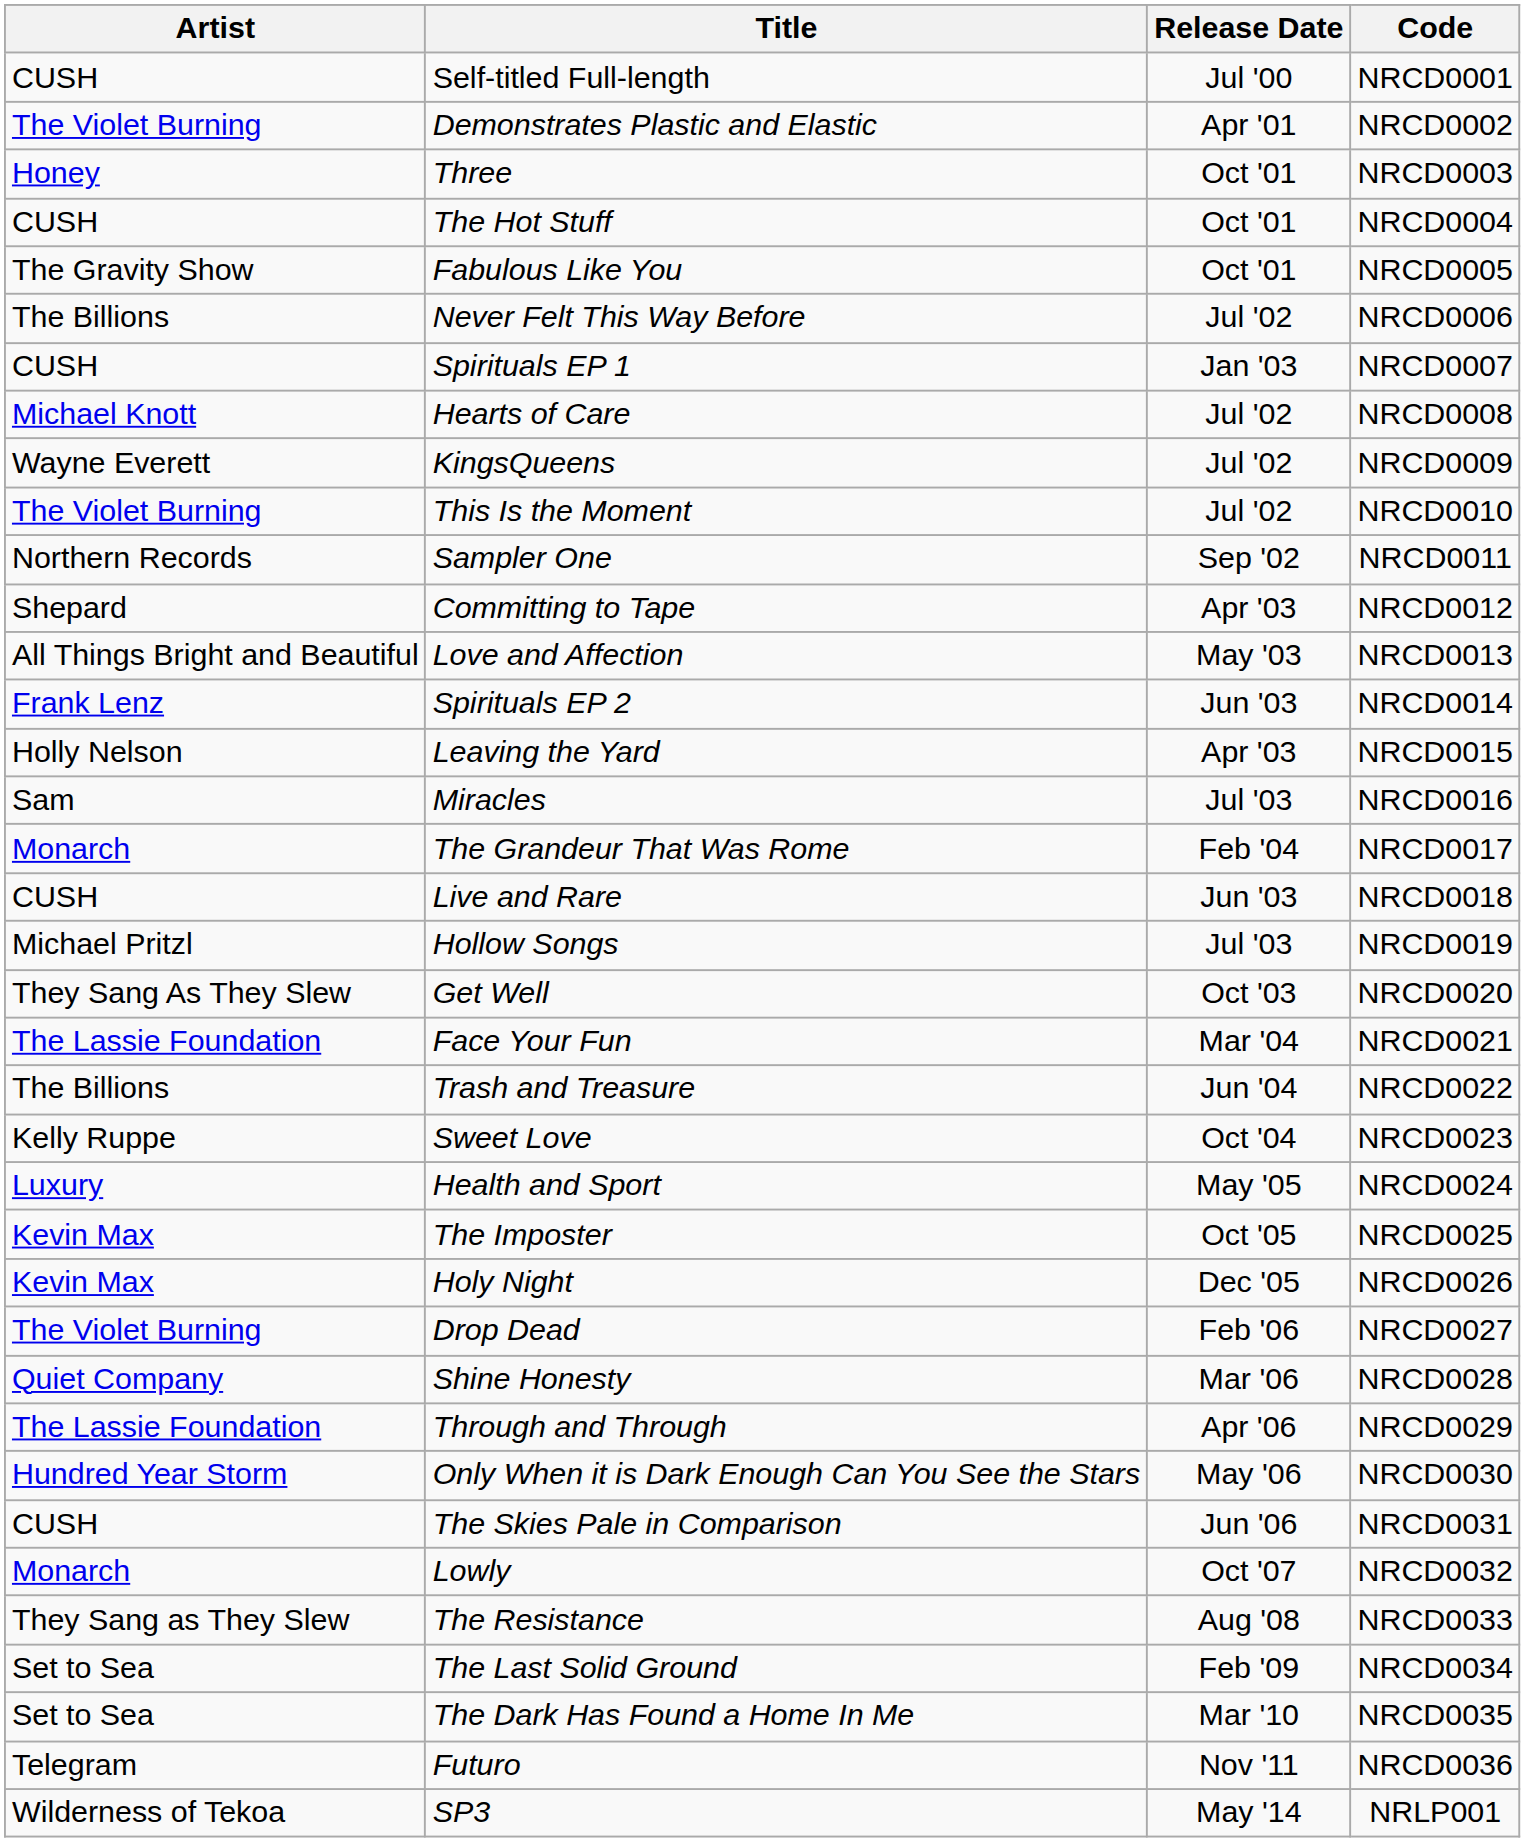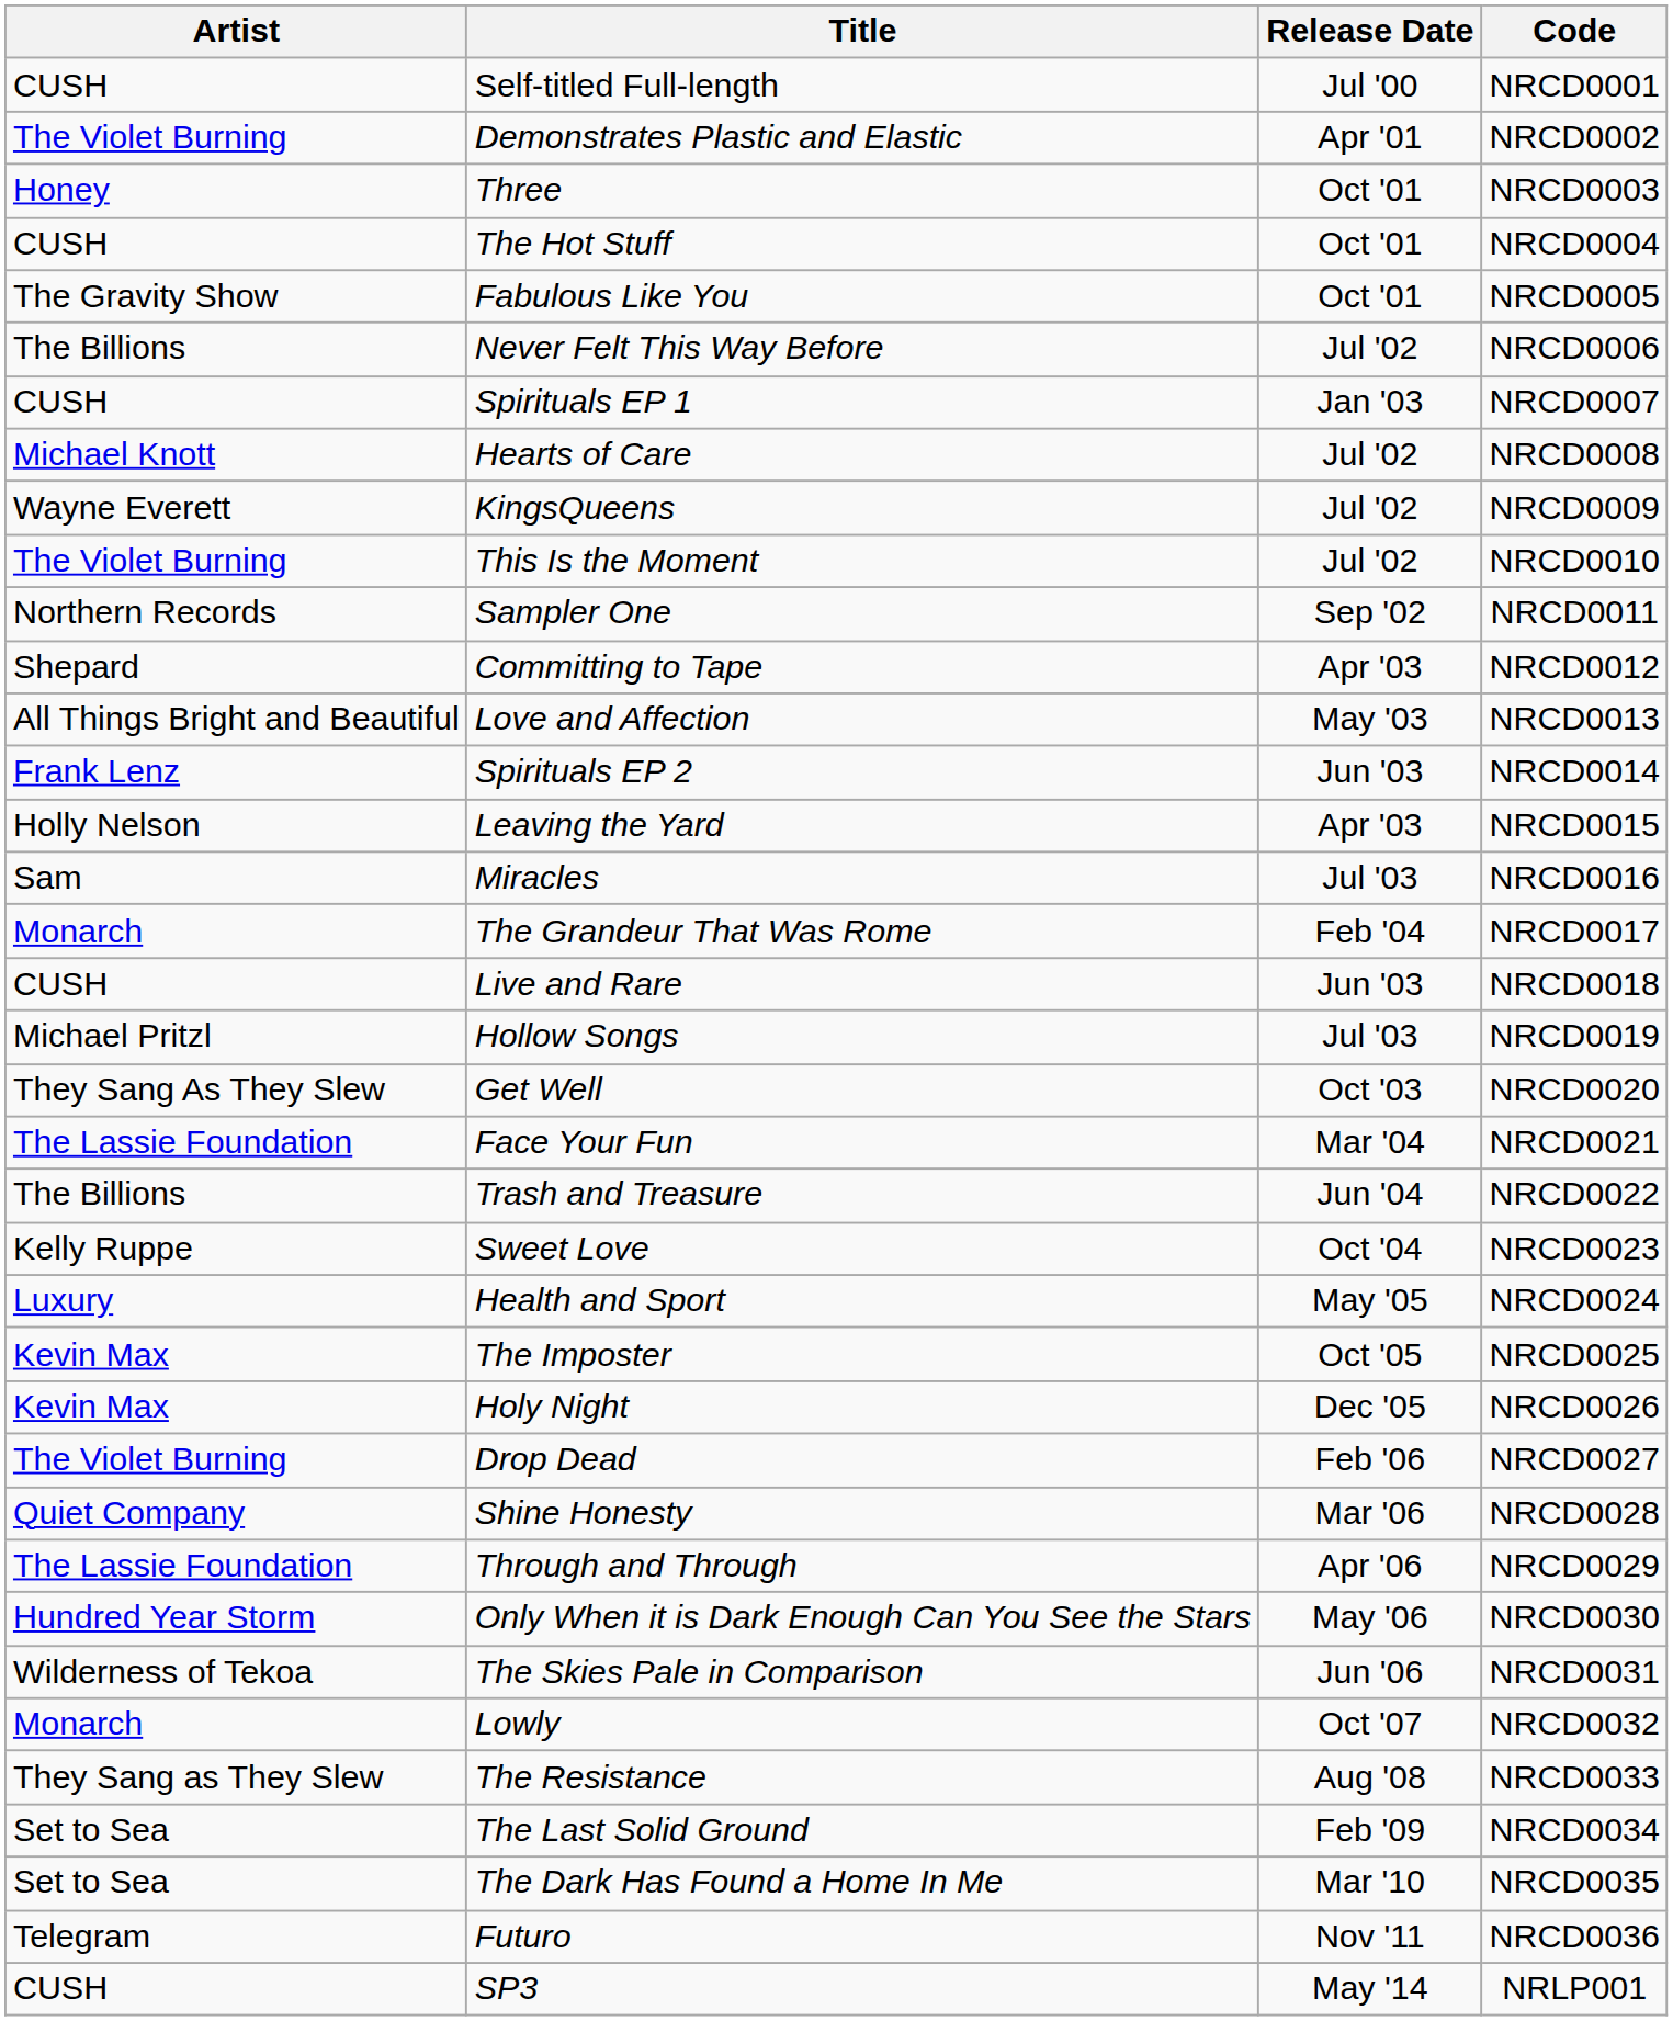The Skies Pale in Comparison | Artist: CUSH -> Wilderness of Tekoa
SP3 | Artist: Wilderness of Tekoa -> CUSH
